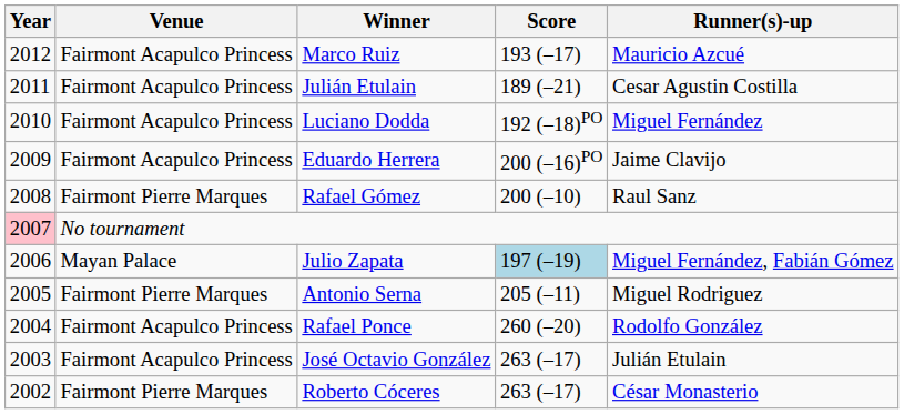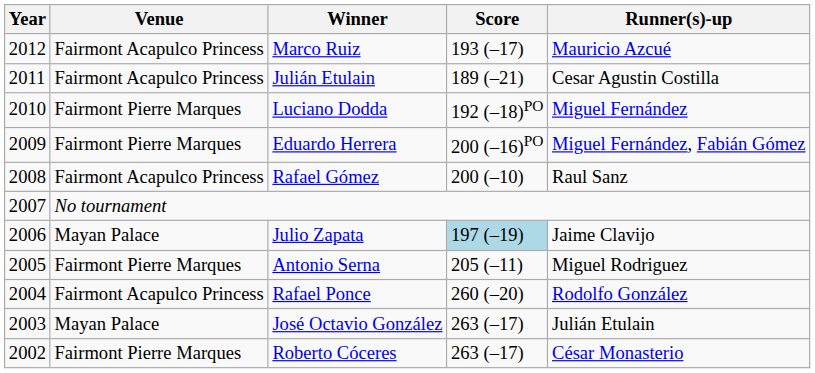Luciano Dodda | Venue: Fairmont Acapulco Princess -> Fairmont Pierre Marques
Eduardo Herrera | Venue: Fairmont Acapulco Princess -> Fairmont Pierre Marques
Eduardo Herrera | Runner(s)-up: Jaime Clavijo -> Miguel Fernández, Fabián Gómez
Rafael Gómez | Venue: Fairmont Pierre Marques -> Fairmont Acapulco Princess
No tournament | Year: pink background -> no background
Julio Zapata | Runner(s)-up: Miguel Fernández, Fabián Gómez -> Jaime Clavijo
José Octavio González | Venue: Fairmont Acapulco Princess -> Mayan Palace
